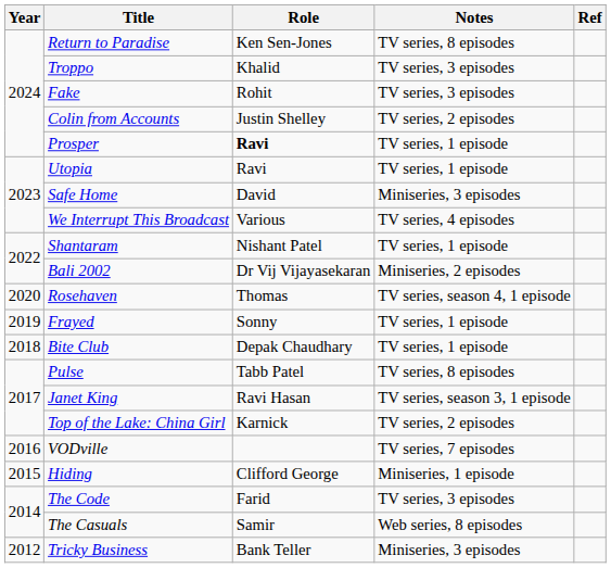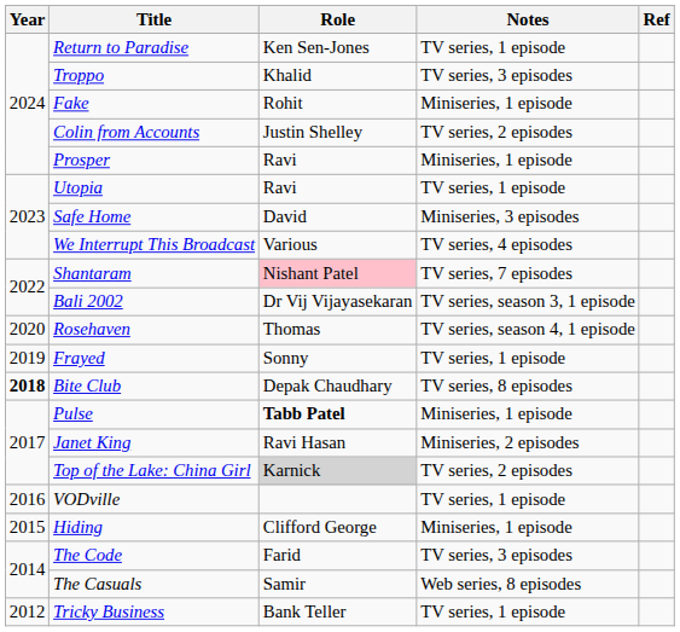Return to Paradise | Notes: TV series, 8 episodes -> TV series, 1 episode
Fake | Notes: TV series, 3 episodes -> Miniseries, 1 episode
Prosper | Role: bold -> normal
Prosper | Notes: TV series, 1 episode -> Miniseries, 1 episode
Shantaram | Role: no background -> pink background
Shantaram | Notes: TV series, 1 episode -> TV series, 7 episodes
Bali 2002 | Notes: Miniseries, 2 episodes -> TV series, season 3, 1 episode
Bite Club | Year: normal -> bold
Bite Club | Notes: TV series, 1 episode -> TV series, 8 episodes
Pulse | Role: normal -> bold
Pulse | Notes: TV series, 8 episodes -> Miniseries, 1 episode
Janet King | Notes: TV series, season 3, 1 episode -> Miniseries, 2 episodes
Top of the Lake: China Girl | Role: no background -> lightgrey background
VODville | Notes: TV series, 7 episodes -> TV series, 1 episode
Tricky Business | Notes: Miniseries, 3 episodes -> TV series, 1 episode
